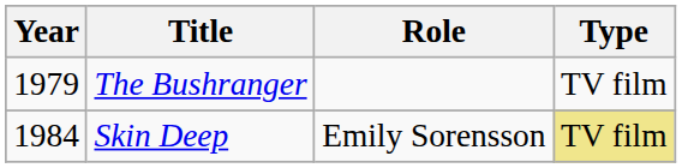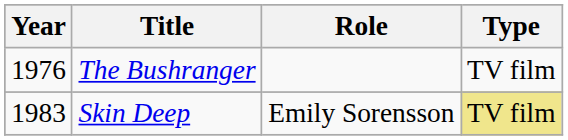The Bushranger | Year: 1979 -> 1976
Skin Deep | Year: 1984 -> 1983
